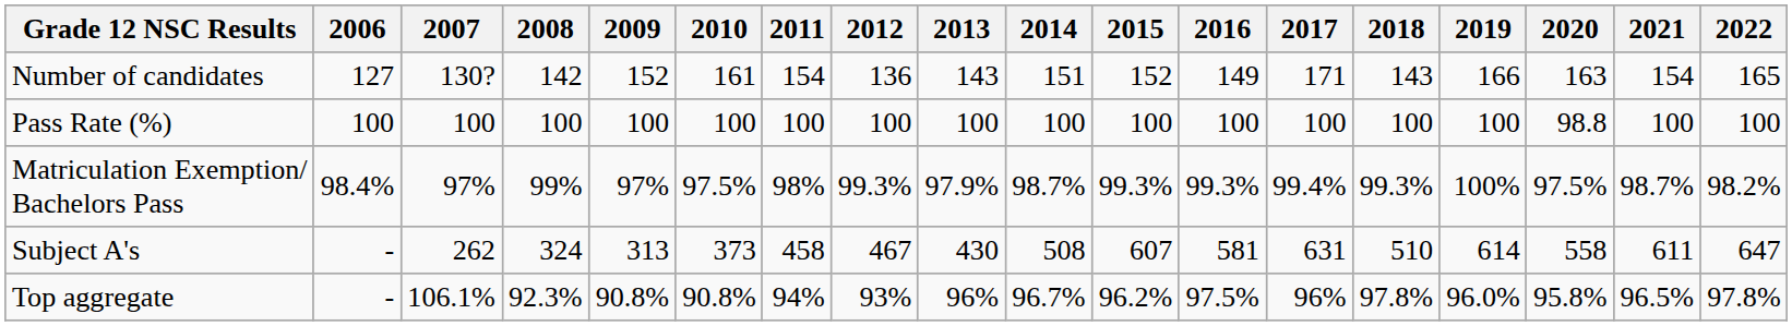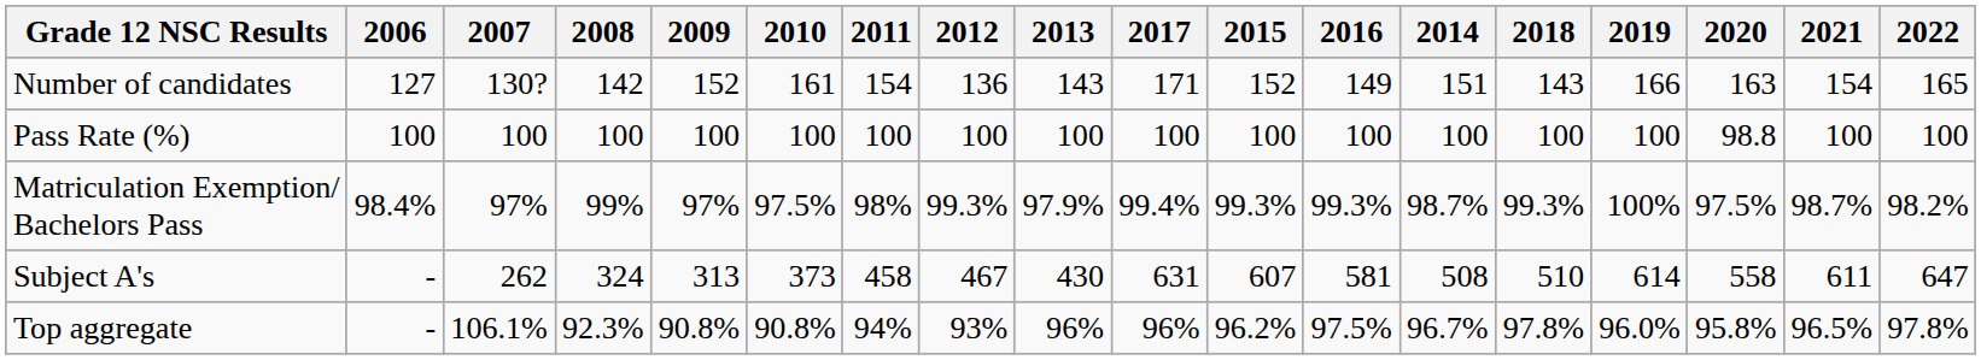columns swapped: 2014 <-> 2017
